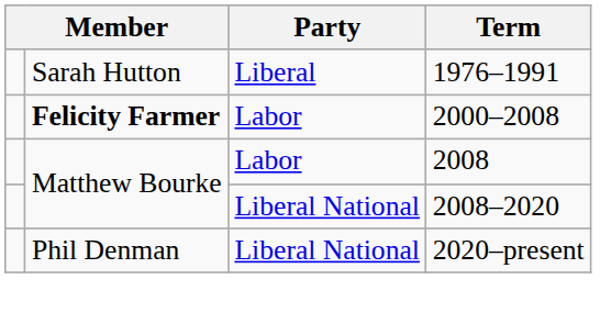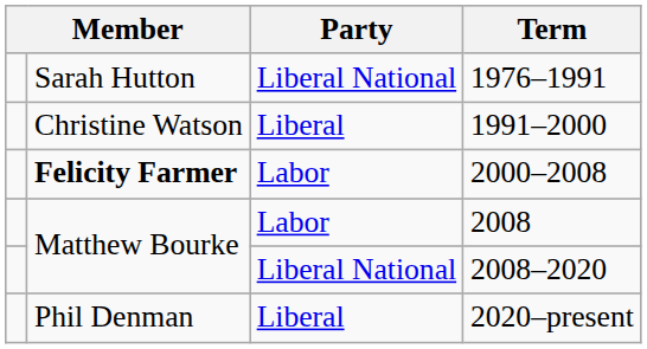1976–1991 | Party: Liberal -> Liberal National
+ row: Christine Watson | Liberal | 1991–2000
2020–present | Party: Liberal National -> Liberal
